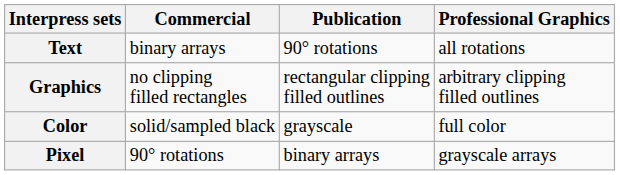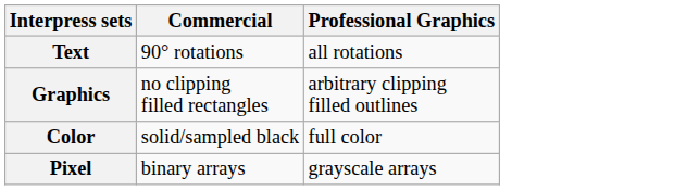- column: Publication | 90° rotations | rectangular clipping filled outlines | grayscale | binary arrays
Text | Commercial: binary arrays -> 90° rotations
Pixel | Commercial: 90° rotations -> binary arrays
